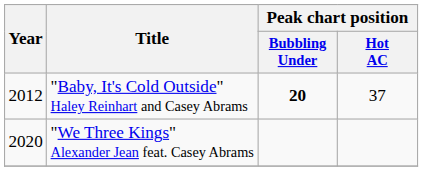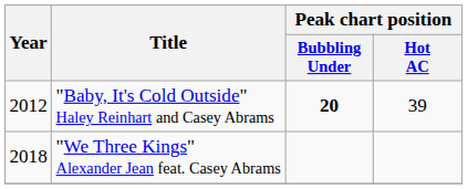"Baby, It's Cold Outside" Haley Reinhart and Casey Abrams | Peak chart position / Hot AC: 37 -> 39
"We Three Kings" Alexander Jean feat. Casey Abrams | Year: 2020 -> 2018
